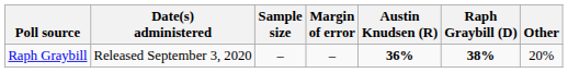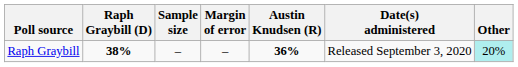columns swapped: Date(s) administered <-> Raph Graybill (D)
Raph Graybill | Other: no background -> paleturquoise background
